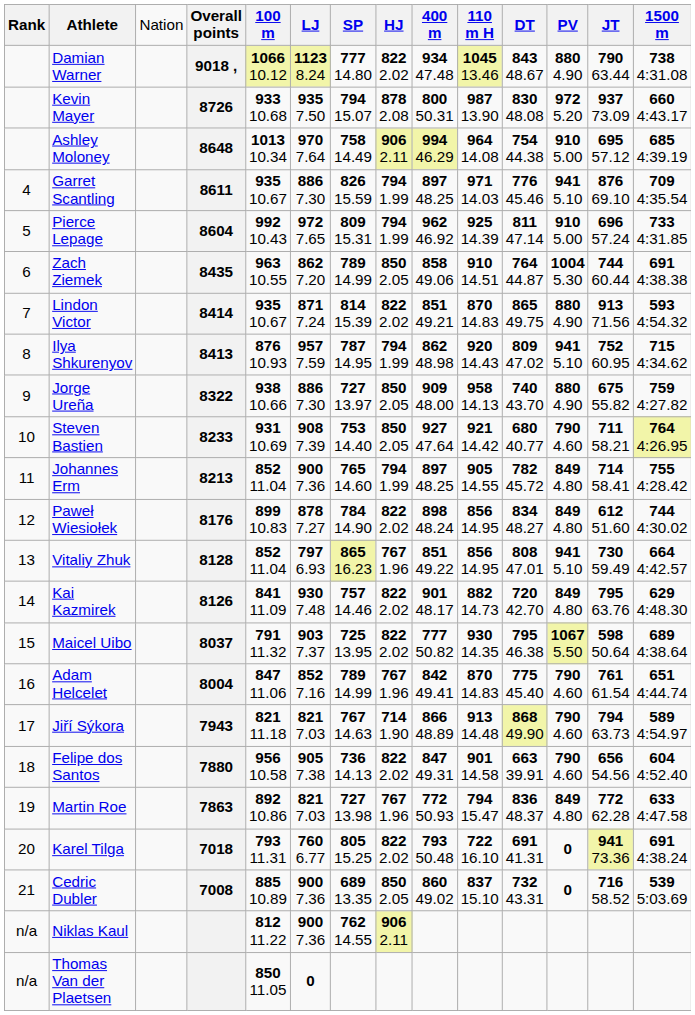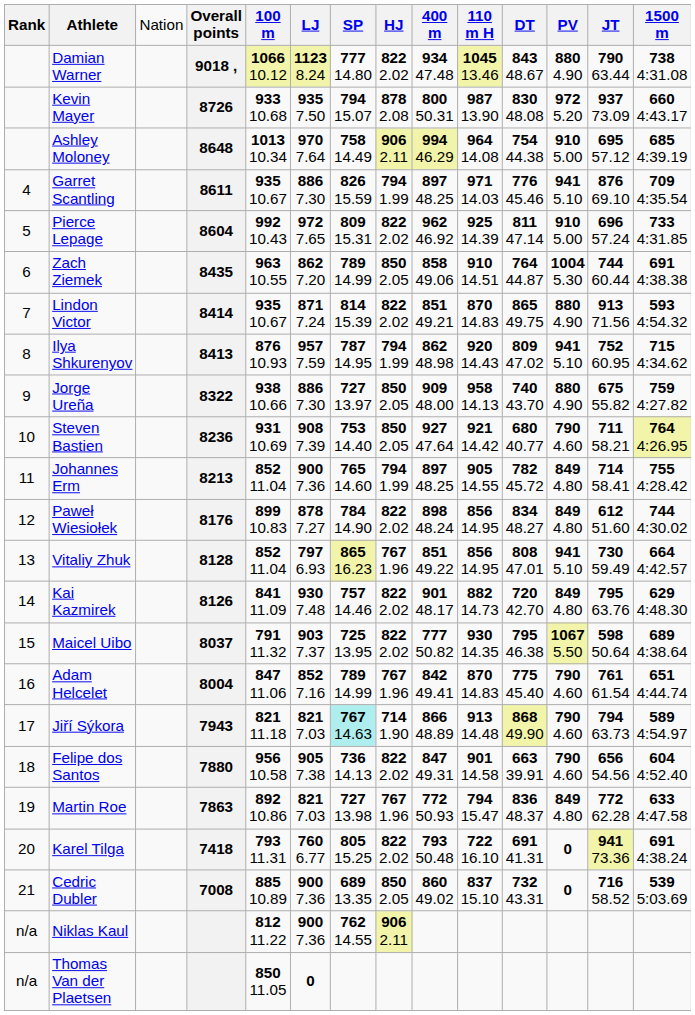Pierce Lepage | column 8: 794 1.99 -> 822 2.02
Steven Bastien | column 4: 8233 -> 8236
Jiří Sýkora | column 7: no background -> paleturquoise background
Karel Tilga | column 4: 7018 -> 7418
